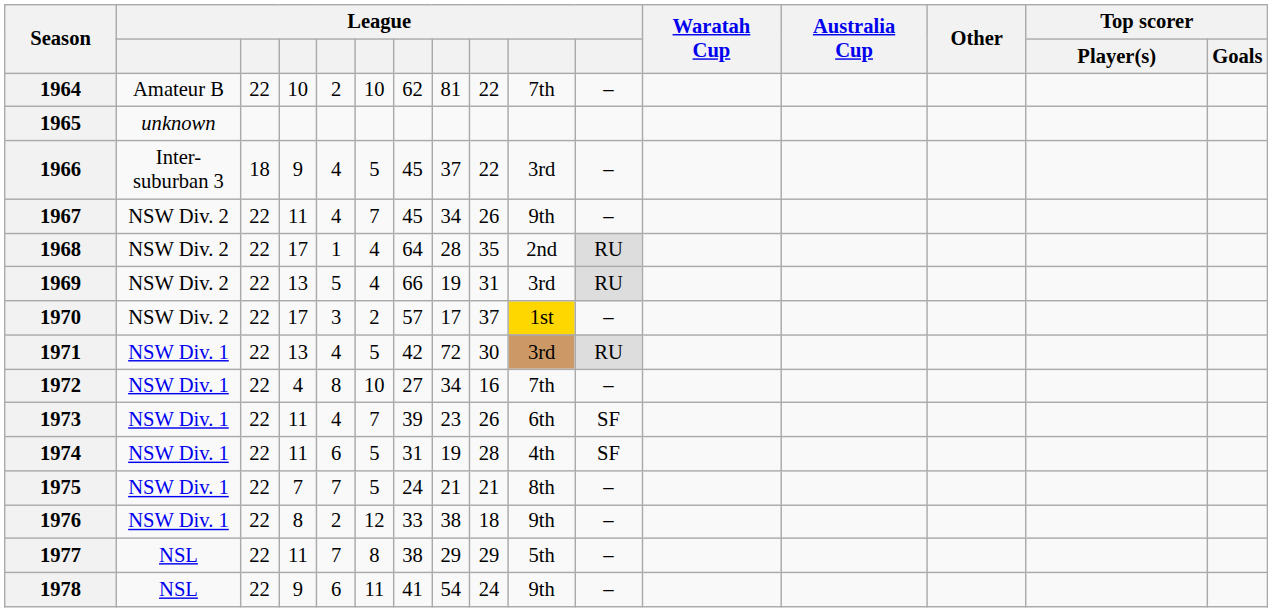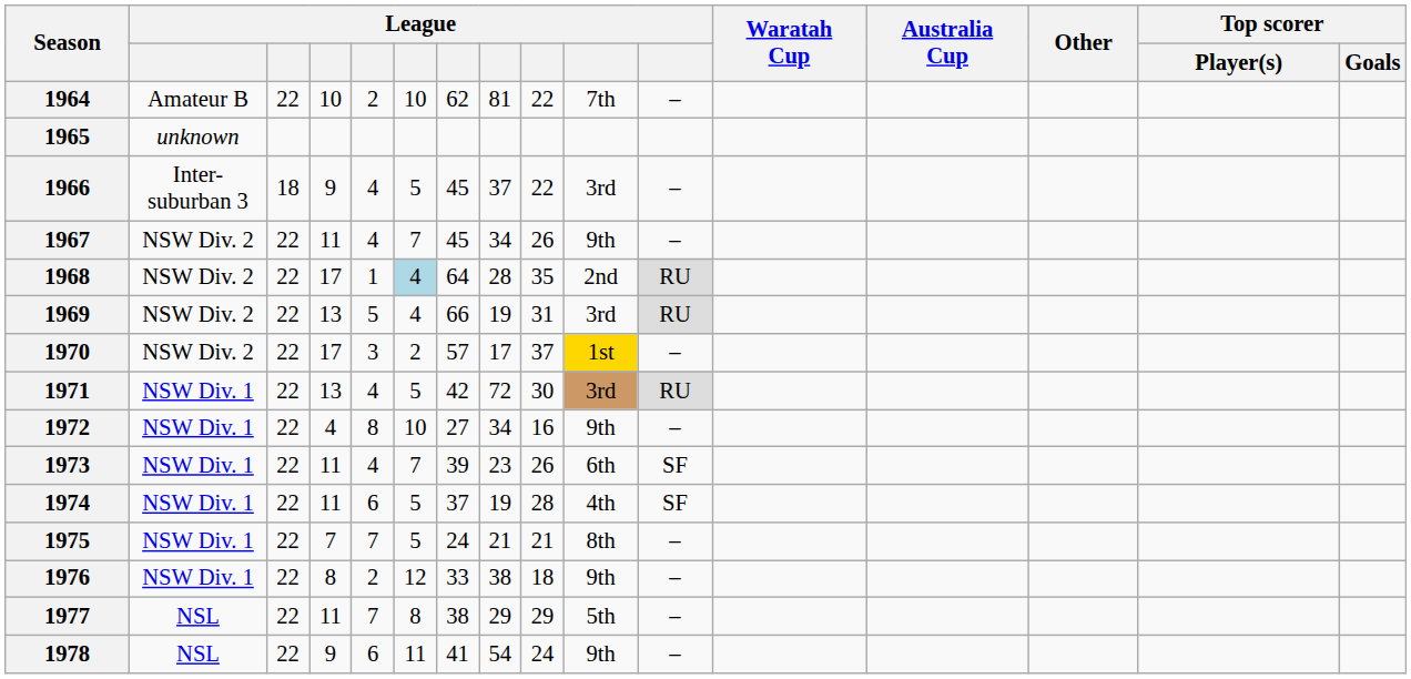1968 | column 6: no background -> lightblue background
1972 | column 10: 7th -> 9th
1974 | column 7: 31 -> 37
